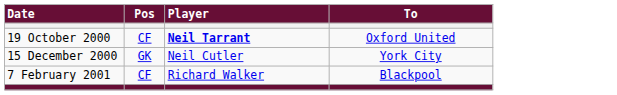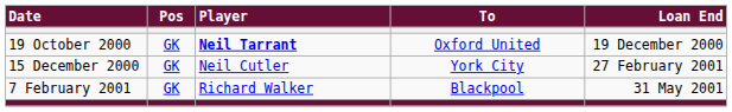+ column: Loan End | 19 December 2000 | 27 February 2001 | 31 May 2001
19 October 2000 | Pos: CF -> GK
7 February 2001 | Pos: CF -> GK
